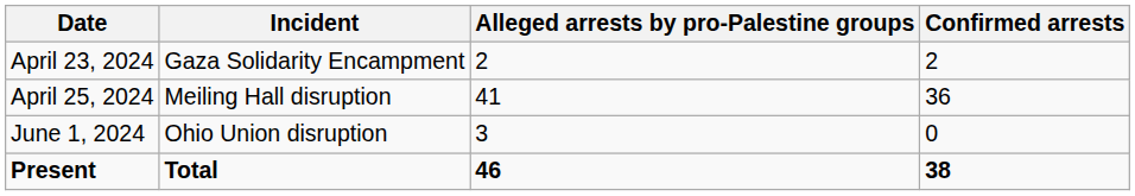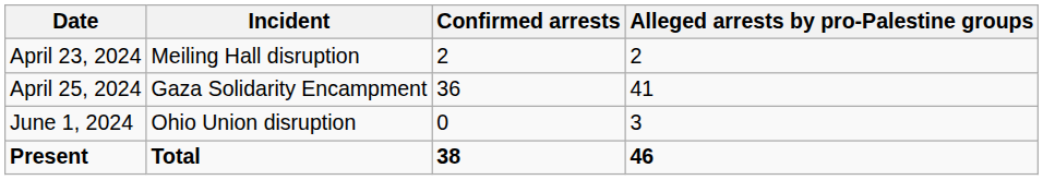columns swapped: Confirmed arrests <-> Alleged arrests by pro-Palestine groups
April 23, 2024 | Incident: Gaza Solidarity Encampment -> Meiling Hall disruption
April 25, 2024 | Incident: Meiling Hall disruption -> Gaza Solidarity Encampment
